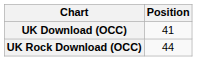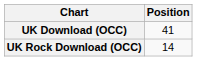UK Rock Download (OCC) | Position: 44 -> 14
